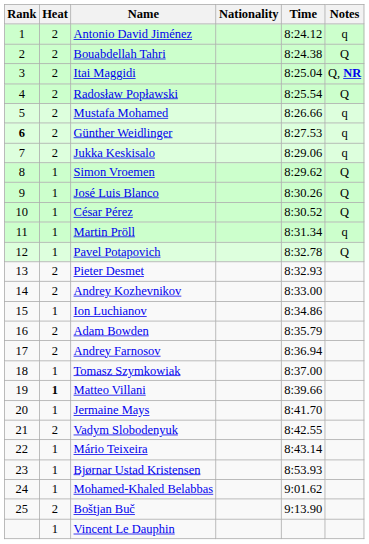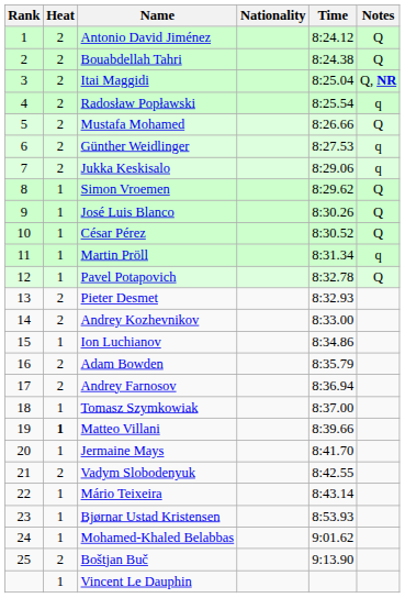Antonio David Jiménez | Notes: q -> Q
Radosław Popławski | Notes: Q -> q
Mustafa Mohamed | Notes: q -> Q
Günther Weidlinger | Rank: bold -> normal
